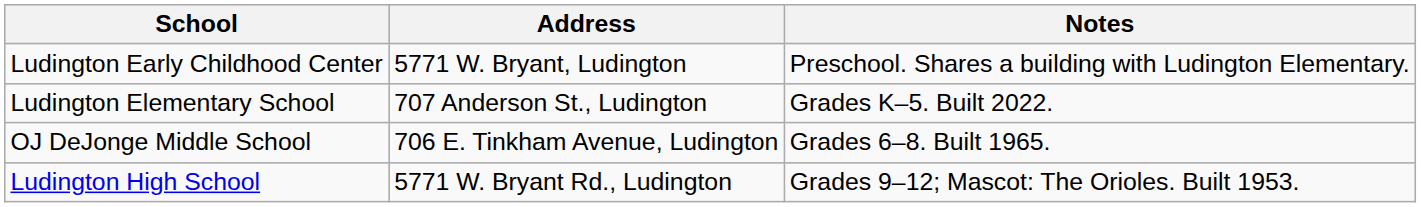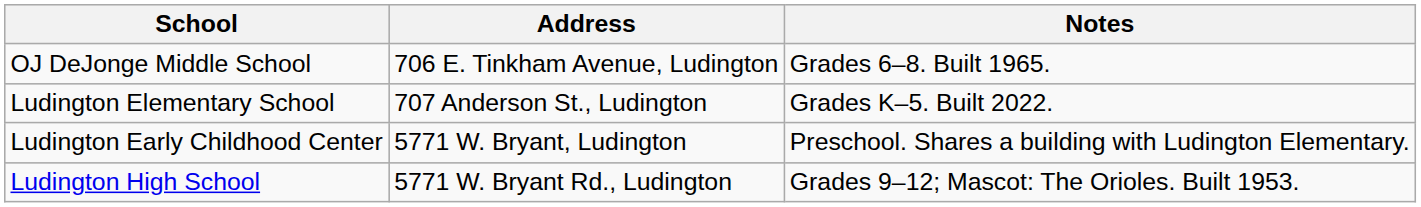rows swapped: Ludington Early Childhood Center <-> OJ DeJonge Middle School
